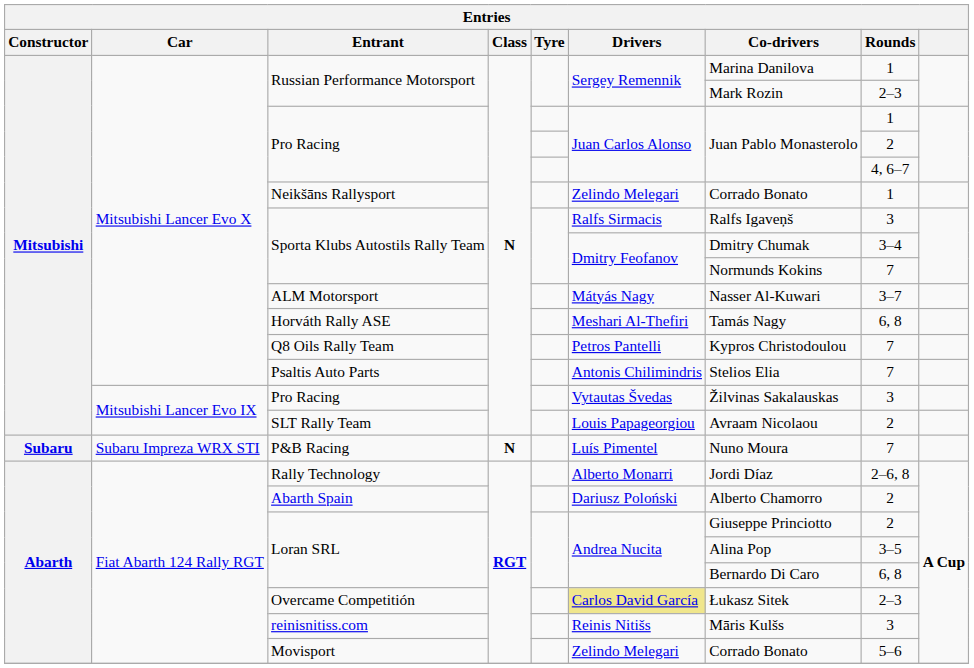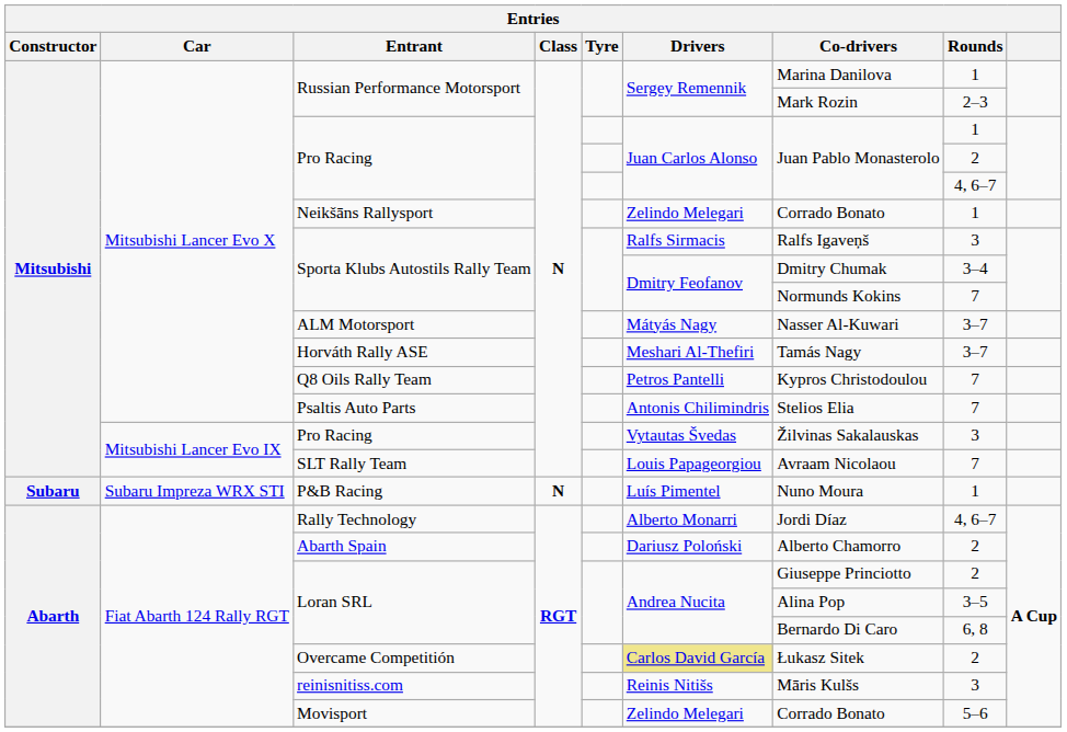Horváth Rally ASE | Rounds: 6, 8 -> 3–7
SLT Rally Team | Rounds: 2 -> 7
P&B Racing | Rounds: 7 -> 1
Rally Technology | Rounds: 2–6, 8 -> 4, 6–7
Overcame Competitión | Rounds: 2–3 -> 2
